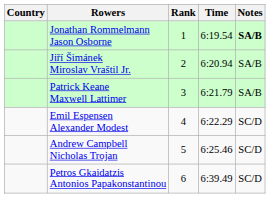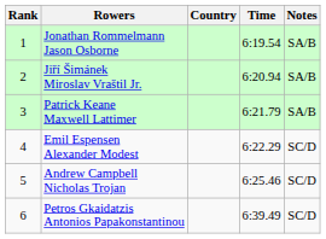columns swapped: Rank <-> Country
Jonathan Rommelmann Jason Osborne | Notes: bold -> normal
